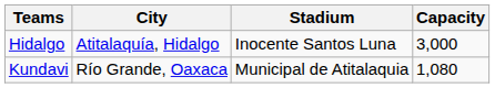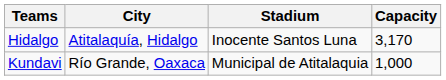Hidalgo | Capacity: 3,000 -> 3,170
Kundavi | Capacity: 1,080 -> 1,000
